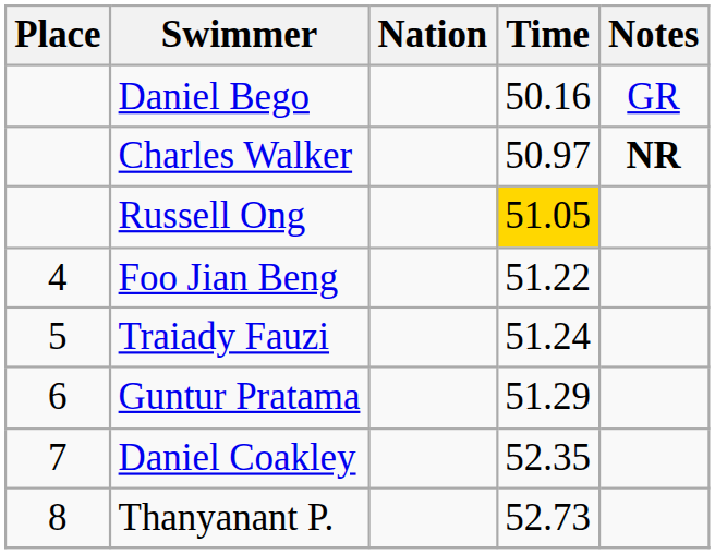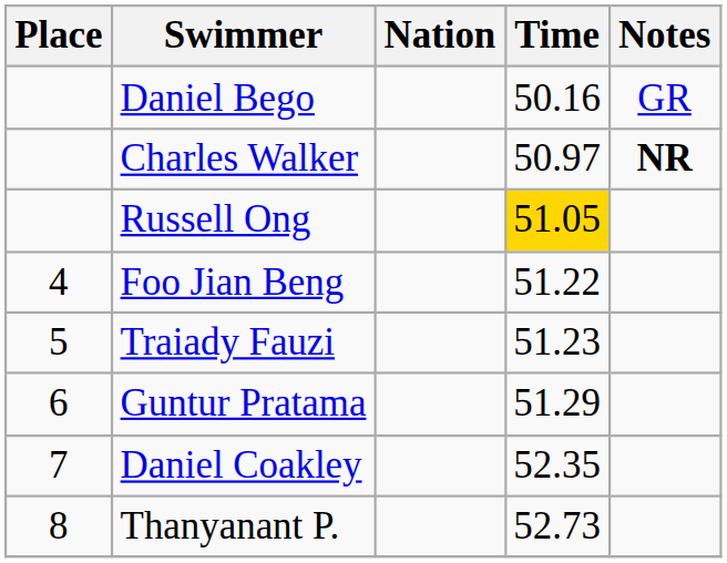Traiady Fauzi | Time: 51.24 -> 51.23
